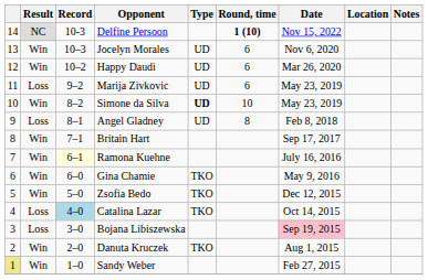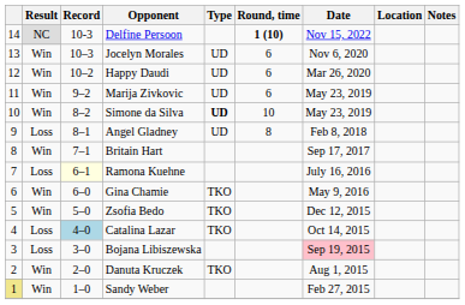Marija Zivkovic | Result: Loss -> Win
Ramona Kuehne | Result: Win -> Loss
